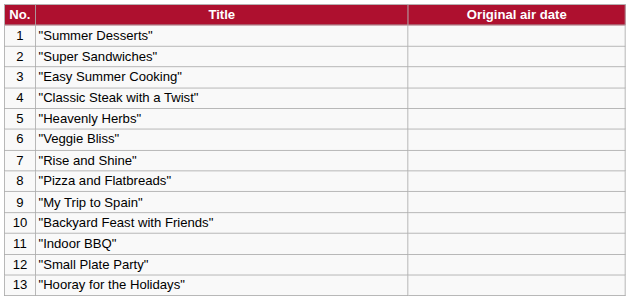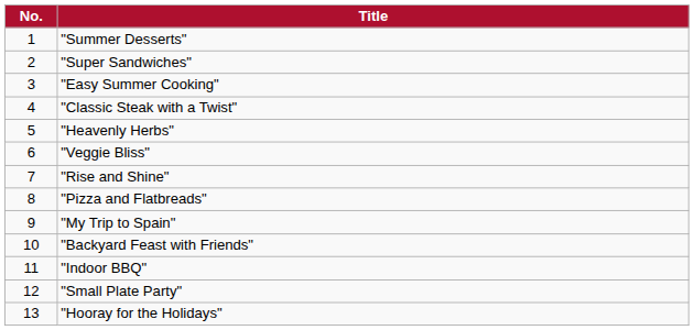- column: Original air date
